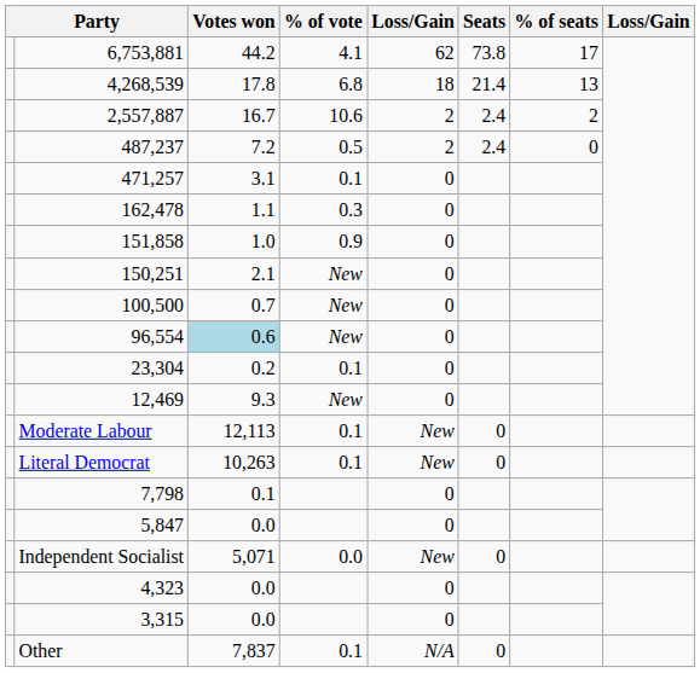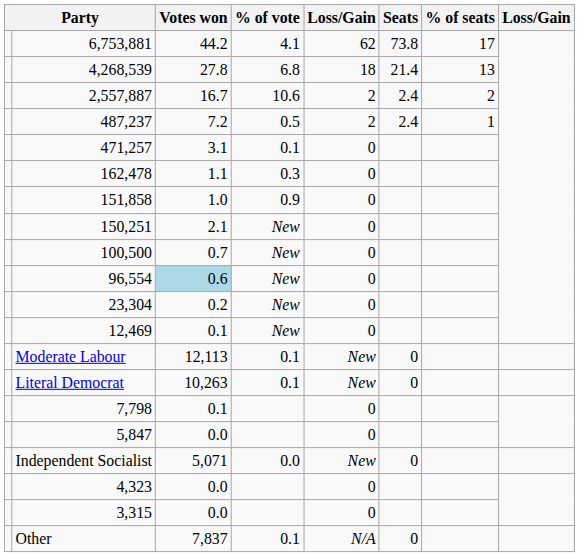4,268,539 | Votes won: 17.8 -> 27.8
487,237 | % of seats: 0 -> 1
23,304 | % of vote: 0.1 -> New
12,469 | Votes won: 9.3 -> 0.1
